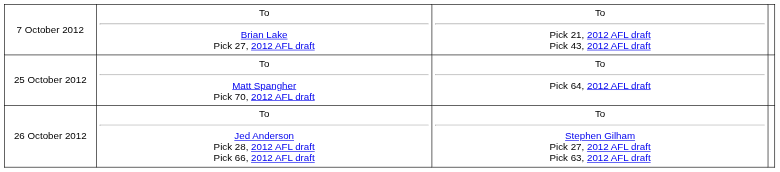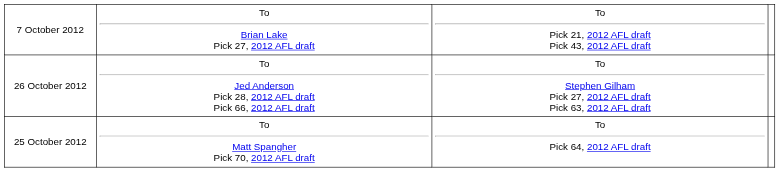rows swapped: 25 October 2012 <-> 26 October 2012
